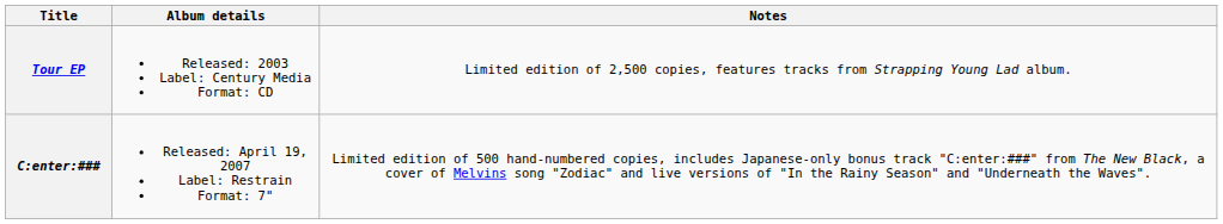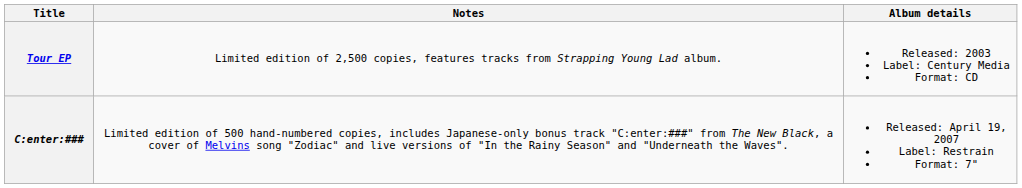columns swapped: Album details <-> Notes
